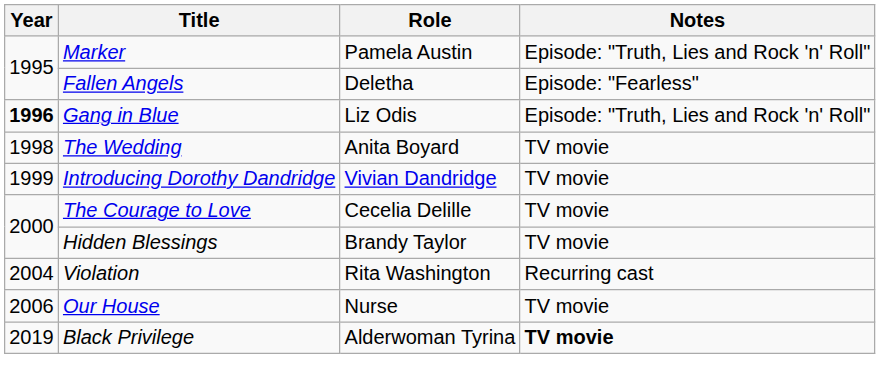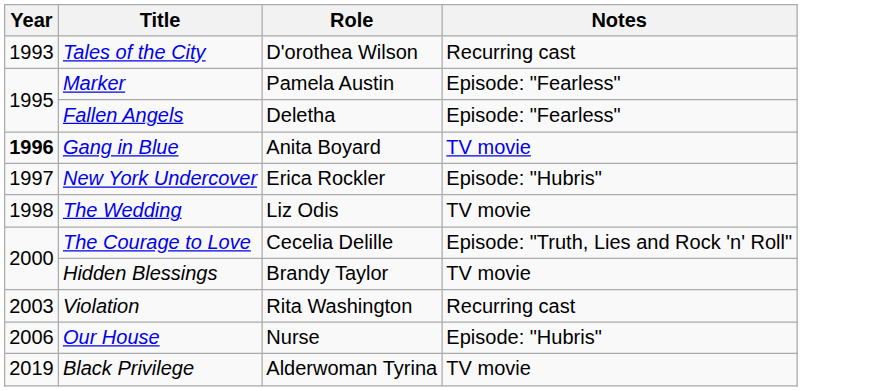+ row: 1993 | Tales of the City | D'orothea Wilson | Recurring cast
Marker | Notes: Episode: "Truth, Lies and Rock 'n' Roll" -> Episode: "Fearless"
Gang in Blue | Role: Liz Odis -> Anita Boyard
Gang in Blue | Notes: Episode: "Truth, Lies and Rock 'n' Roll" -> TV movie
+ row: 1997 | New York Undercover | Erica Rockler | Episode: "Hubris"
The Wedding | Role: Anita Boyard -> Liz Odis
- row: 1999 | Introducing Dorothy Dandridge | Vivian Dandridge | TV movie
The Courage to Love | Notes: TV movie -> Episode: "Truth, Lies and Rock 'n' Roll"
Violation | Year: 2004 -> 2003
Our House | Notes: TV movie -> Episode: "Hubris"
Black Privilege | Notes: bold -> normal
